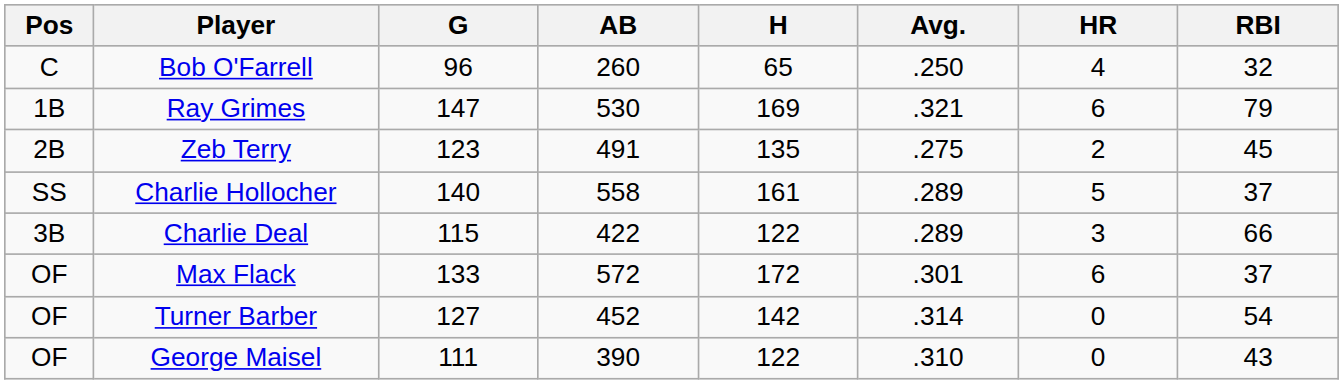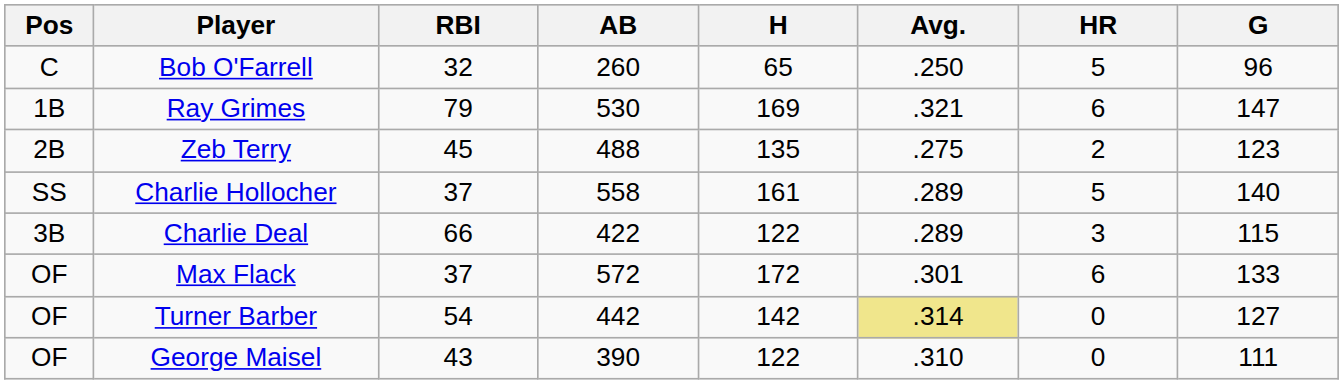columns swapped: G <-> RBI
Bob O'Farrell | HR: 4 -> 5
Zeb Terry | AB: 491 -> 488
Turner Barber | AB: 452 -> 442
Turner Barber | Avg.: no background -> khaki background
